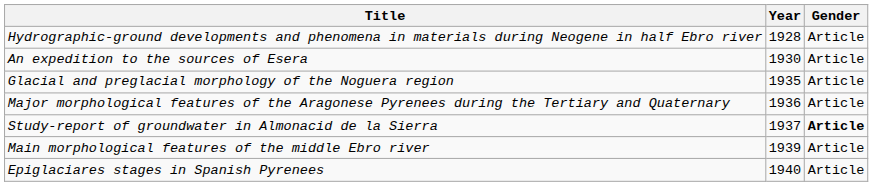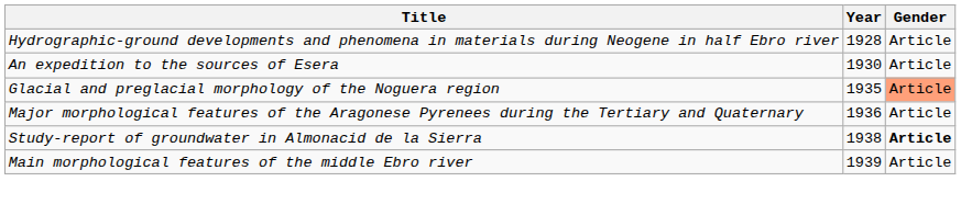Glacial and preglacial morphology of the Noguera region | Gender: no background -> lightsalmon background
Study-report of groundwater in Almonacid de la Sierra | Year: 1937 -> 1938
- row: Epiglaciares stages in Spanish Pyrenees | 1940 | Article
